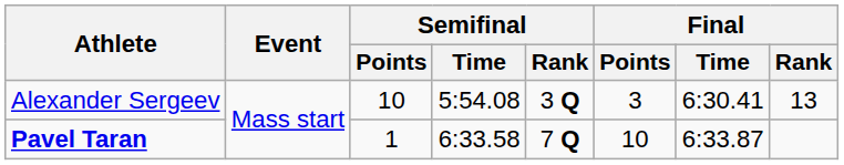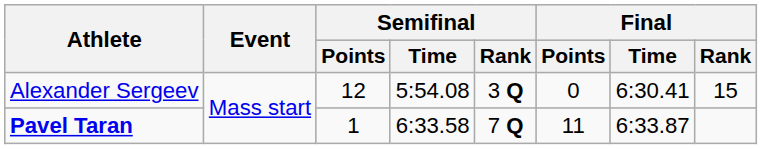Alexander Sergeev | Semifinal / Points: 10 -> 12
Alexander Sergeev | Final / Points: 3 -> 0
Alexander Sergeev | Final / Rank: 13 -> 15
Pavel Taran | Final / Points: 10 -> 11
